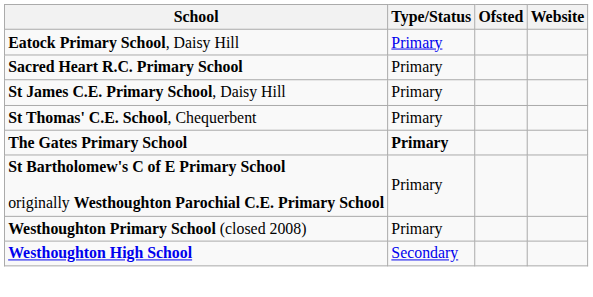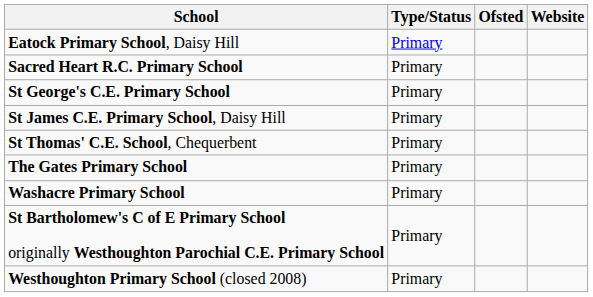+ row: St George's C.E. Primary School | Primary
The Gates Primary School | Type/Status: bold -> normal
+ row: Washacre Primary School | Primary
- row: Westhoughton High School | Secondary
